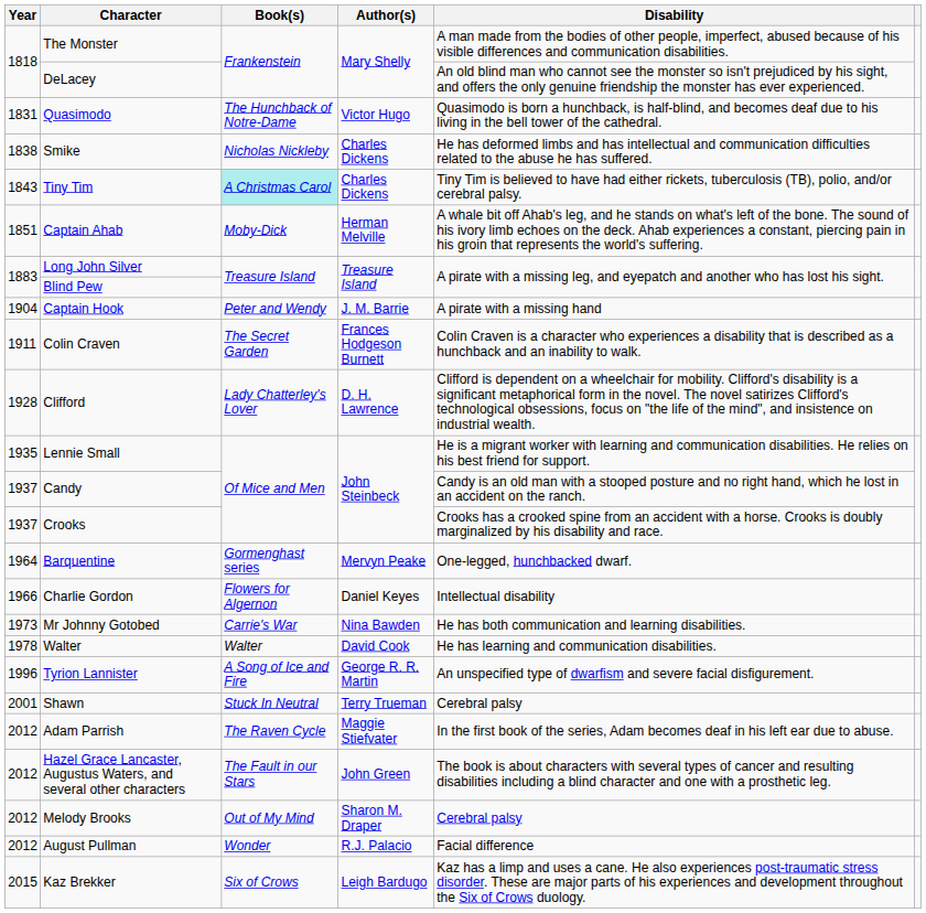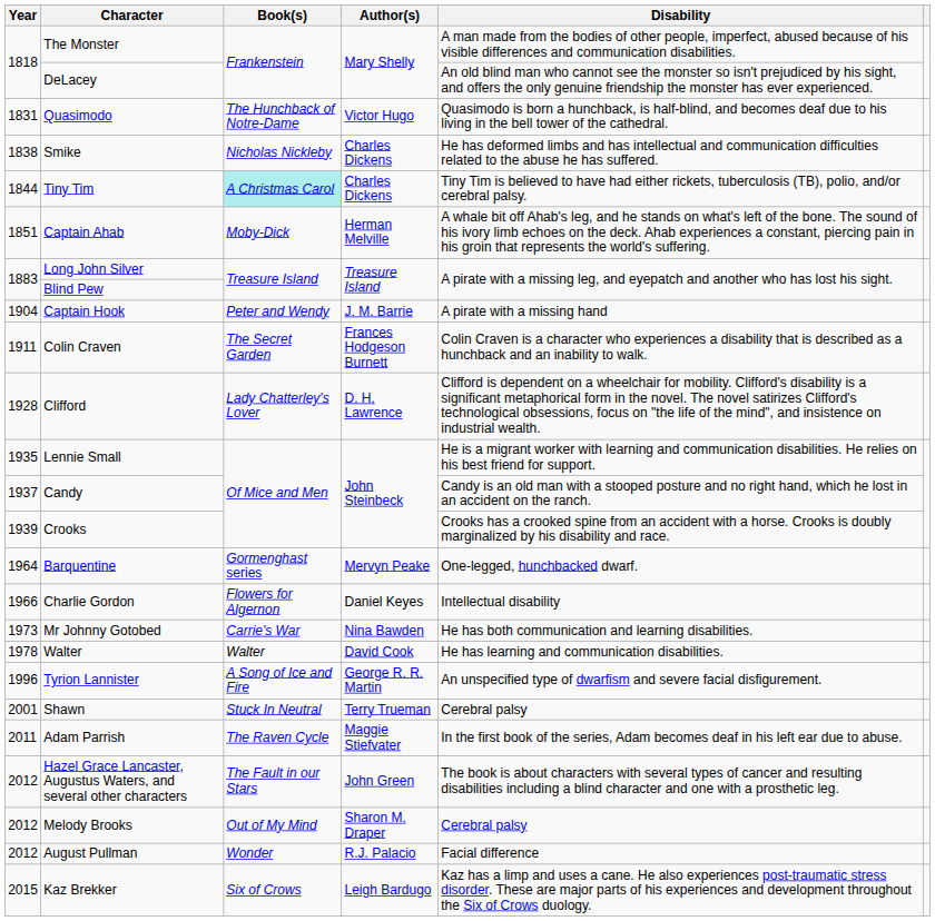Tiny Tim | Year: 1843 -> 1844
Crooks | Year: 1937 -> 1939
Adam Parrish | Year: 2012 -> 2011
